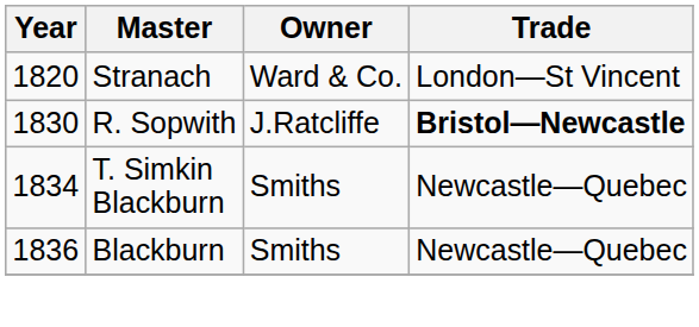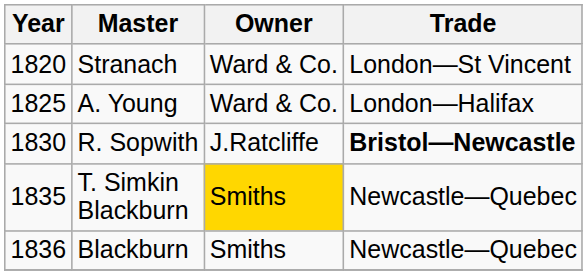+ row: 1825 | A. Young | Ward & Co. | London—Halifax
T. Simkin Blackburn | Year: 1834 -> 1835
T. Simkin Blackburn | Owner: no background -> gold background
